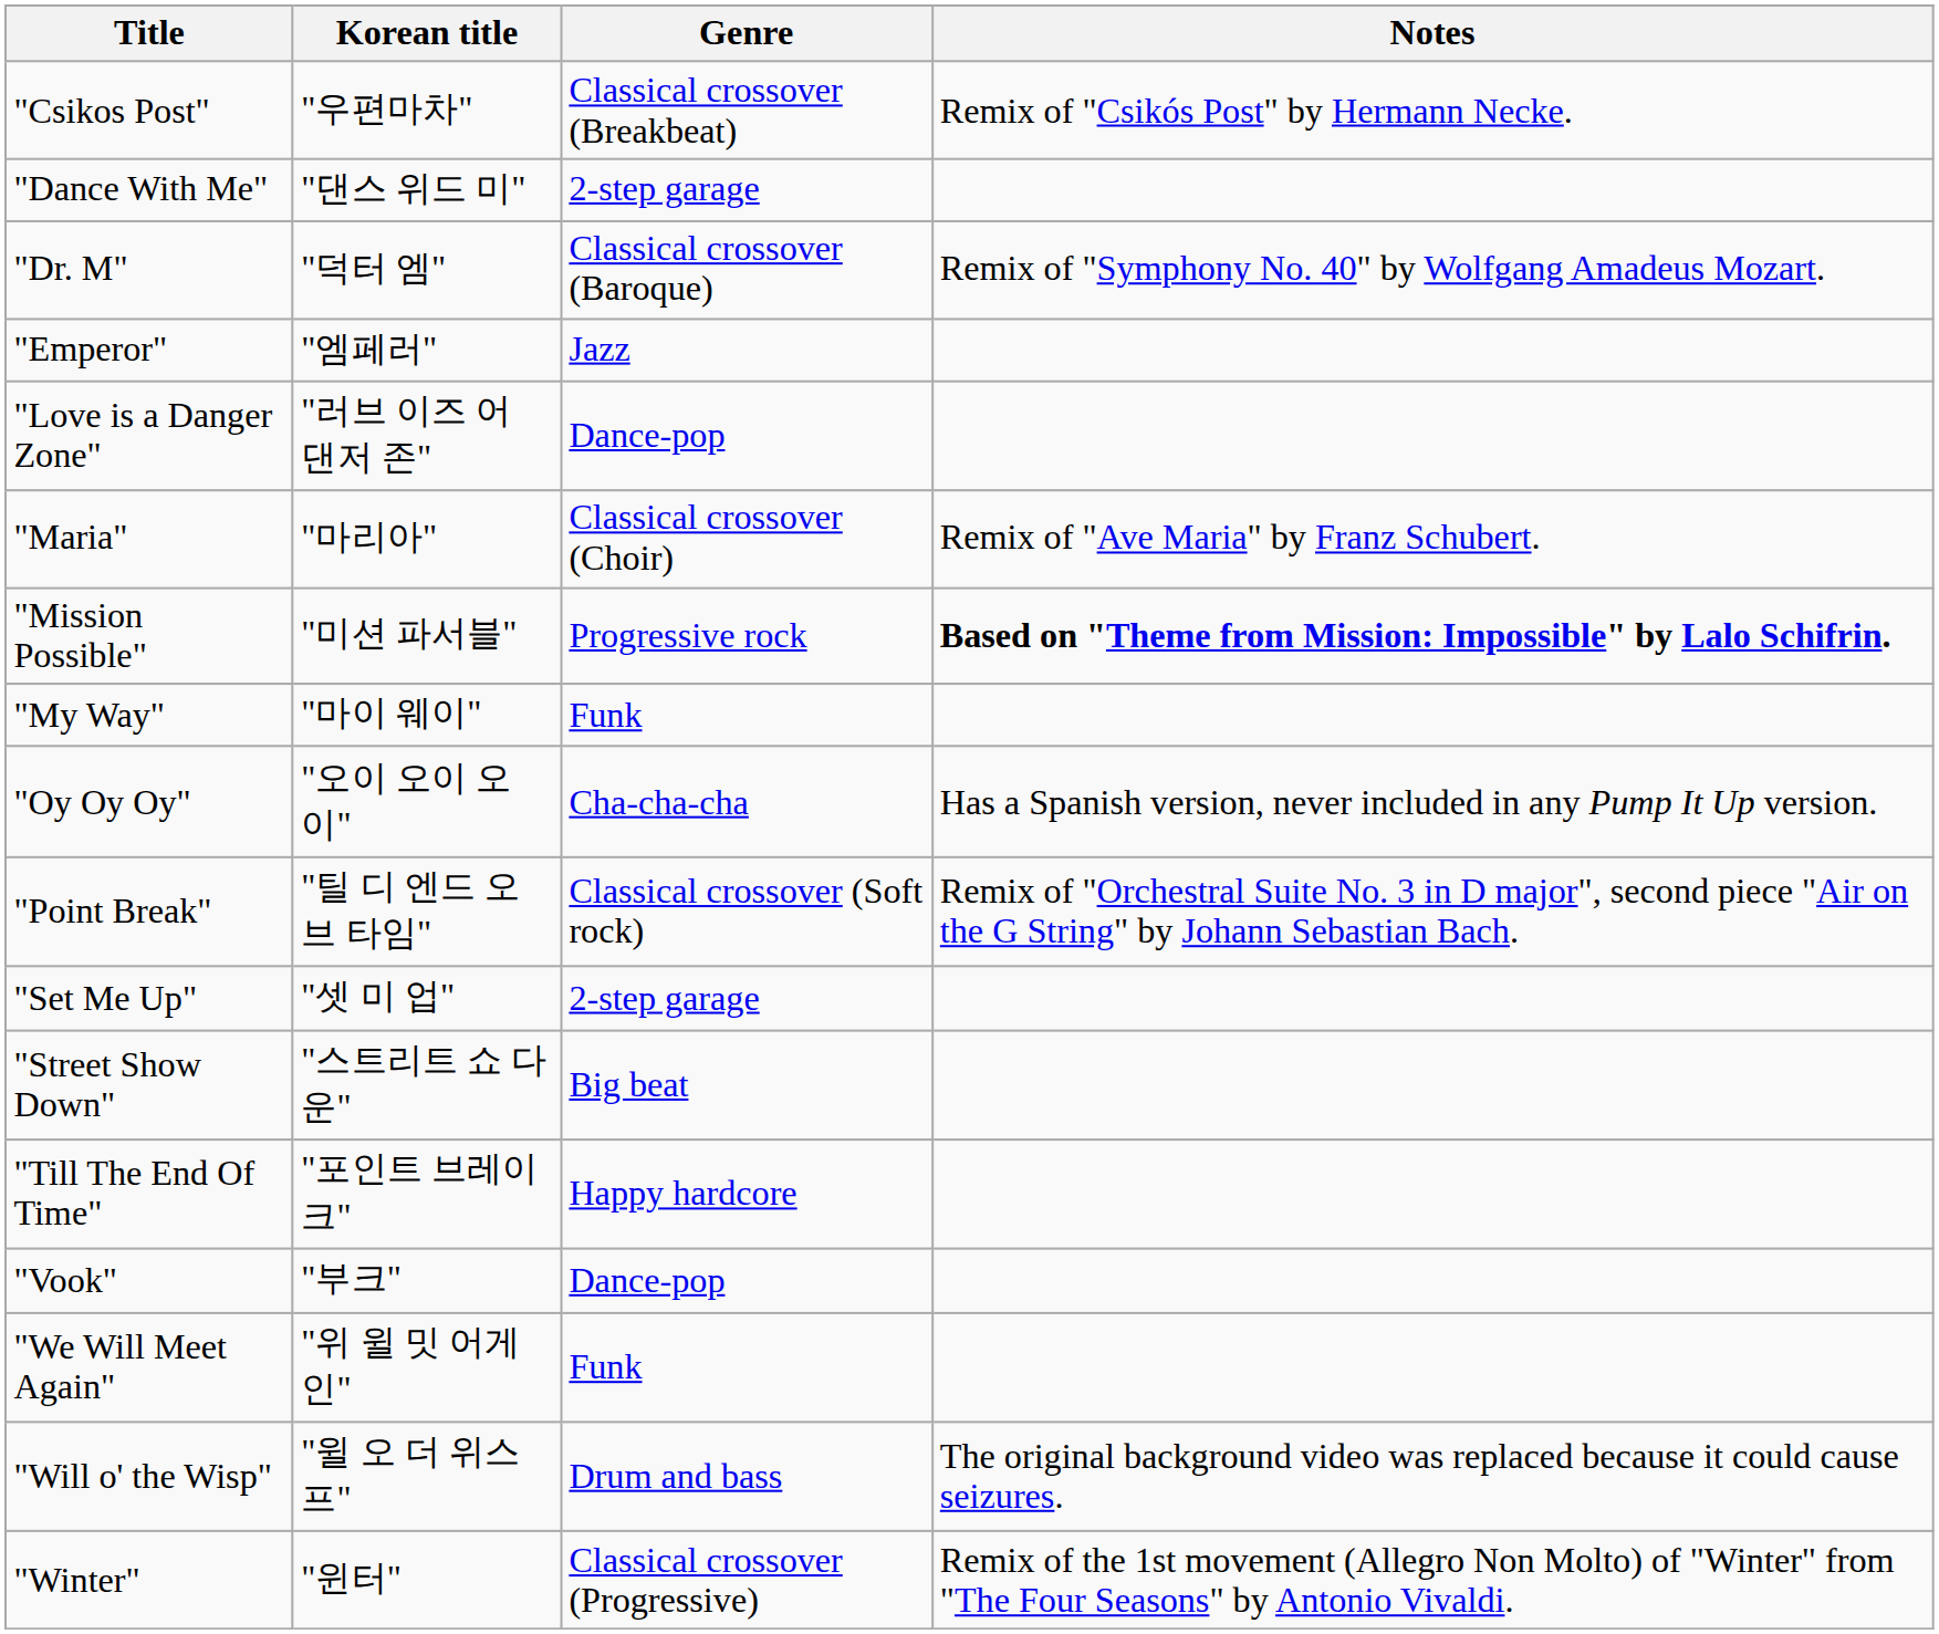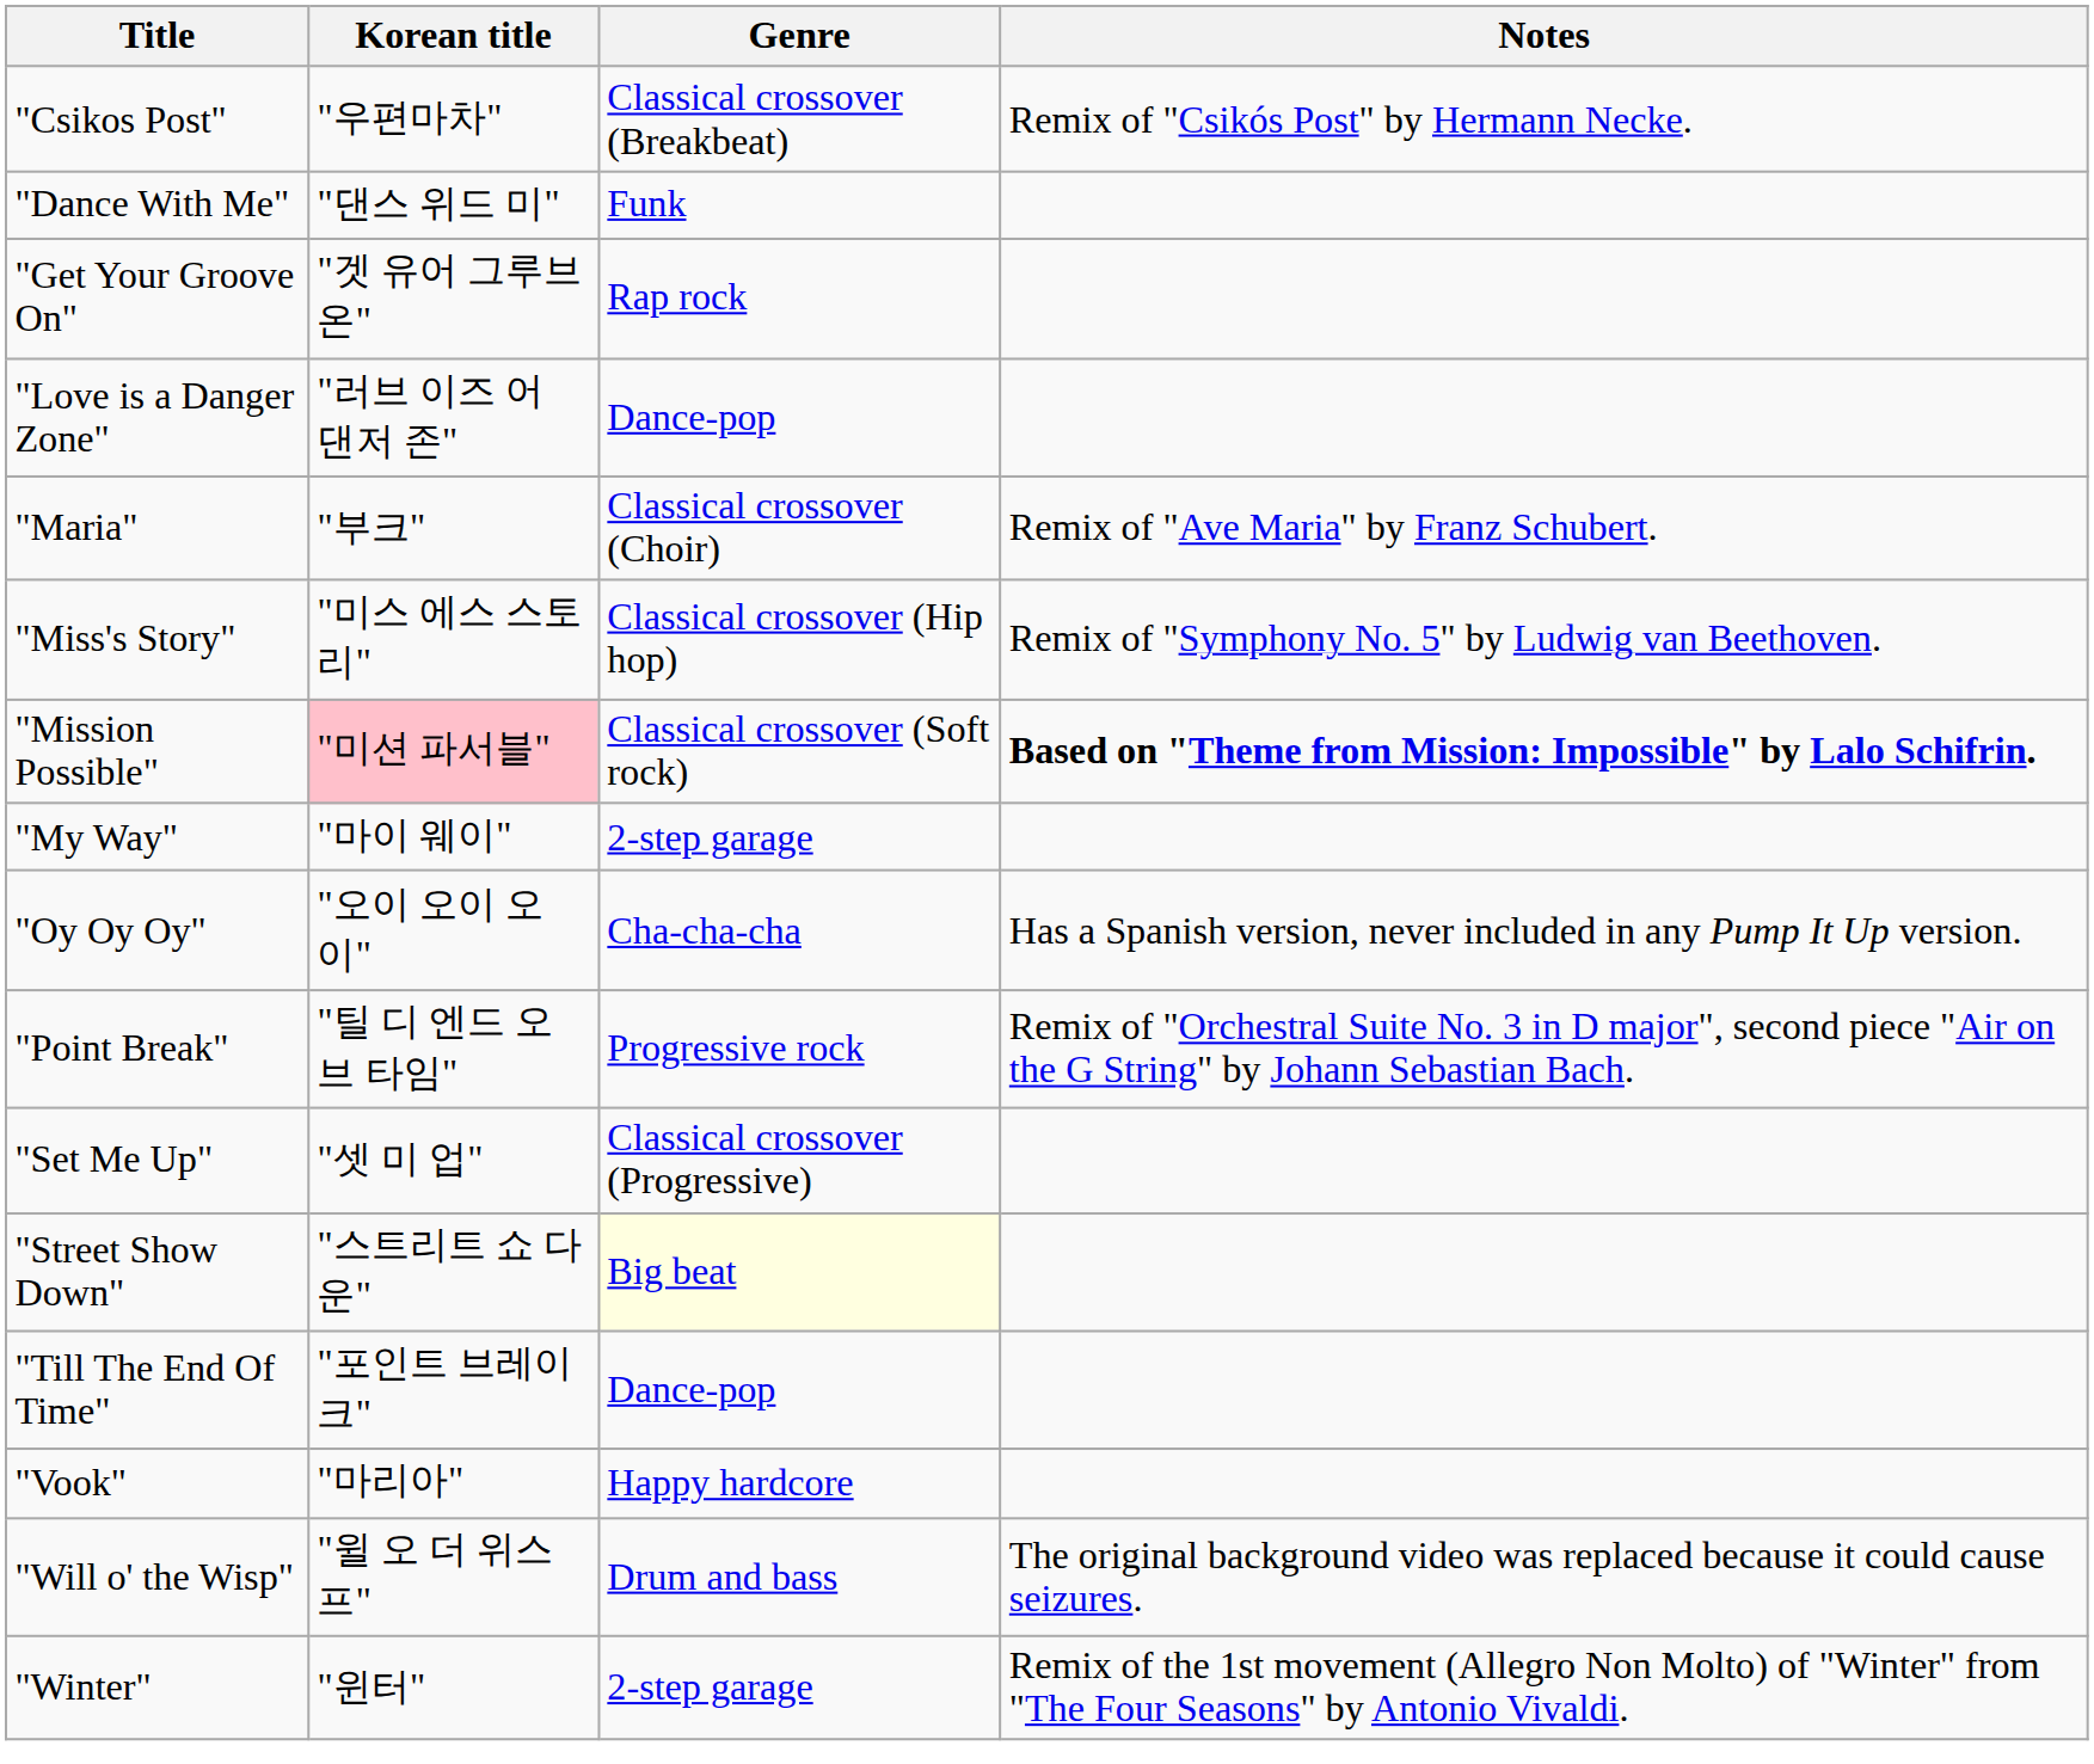"Dance With Me" | Genre: 2-step garage -> Funk
- row: "Dr. M" | "덕터 엠" | Classical crossover (Baroque) | Remix of "Symphony No. 40" by Wolfgang Amadeus Mozart.
- row: "Emperor" | "엠페러" | Jazz
+ row: "Get Your Groove On" | "겟 유어 그루브 온" | Rap rock
"Maria" | Korean title: "마리아" -> "부크"
+ row: "Miss's Story" | "미스 에스 스토리" | Classical crossover (Hip hop) | Remix of "Symphony No. 5" by Ludwig van Beethoven.
"Mission Possible" | Korean title: no background -> pink background
"Mission Possible" | Genre: Progressive rock -> Classical crossover (Soft rock)
"My Way" | Genre: Funk -> 2-step garage
"Point Break" | Genre: Classical crossover (Soft rock) -> Progressive rock
"Set Me Up" | Genre: 2-step garage -> Classical crossover (Progressive)
"Street Show Down" | Genre: no background -> lightyellow background
"Till The End Of Time" | Genre: Happy hardcore -> Dance-pop
"Vook" | Korean title: "부크" -> "마리아"
"Vook" | Genre: Dance-pop -> Happy hardcore
- row: "We Will Meet Again" | "위 윌 밋 어게인" | Funk
"Winter" | Genre: Classical crossover (Progressive) -> 2-step garage
